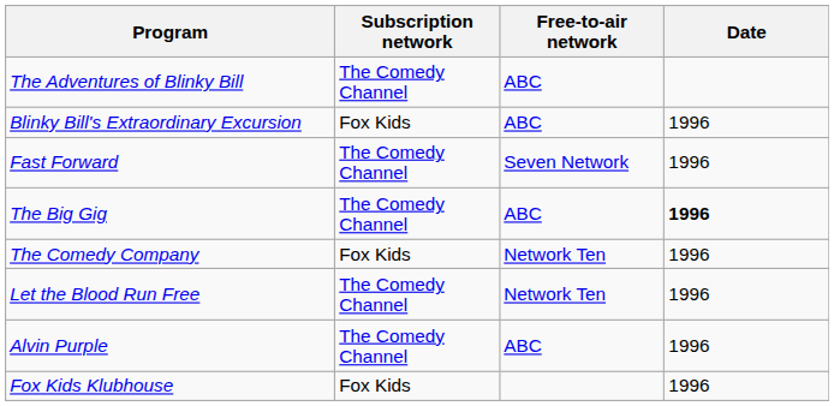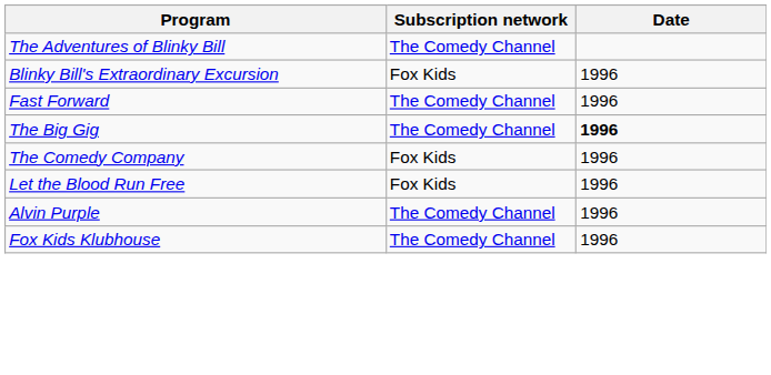- column: Free-to-air network | ABC | ABC | Seven Network | ABC | Network Ten | Network Ten | ABC
Let the Blood Run Free | Subscription network: The Comedy Channel -> Fox Kids
Fox Kids Klubhouse | Subscription network: Fox Kids -> The Comedy Channel
